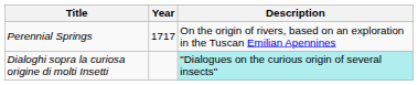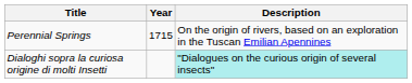Perennial Springs | Year: 1717 -> 1715
